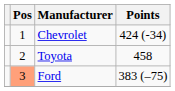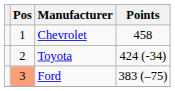Chevrolet | Points: 424 (-34) -> 458
Toyota | Points: 458 -> 424 (-34)
